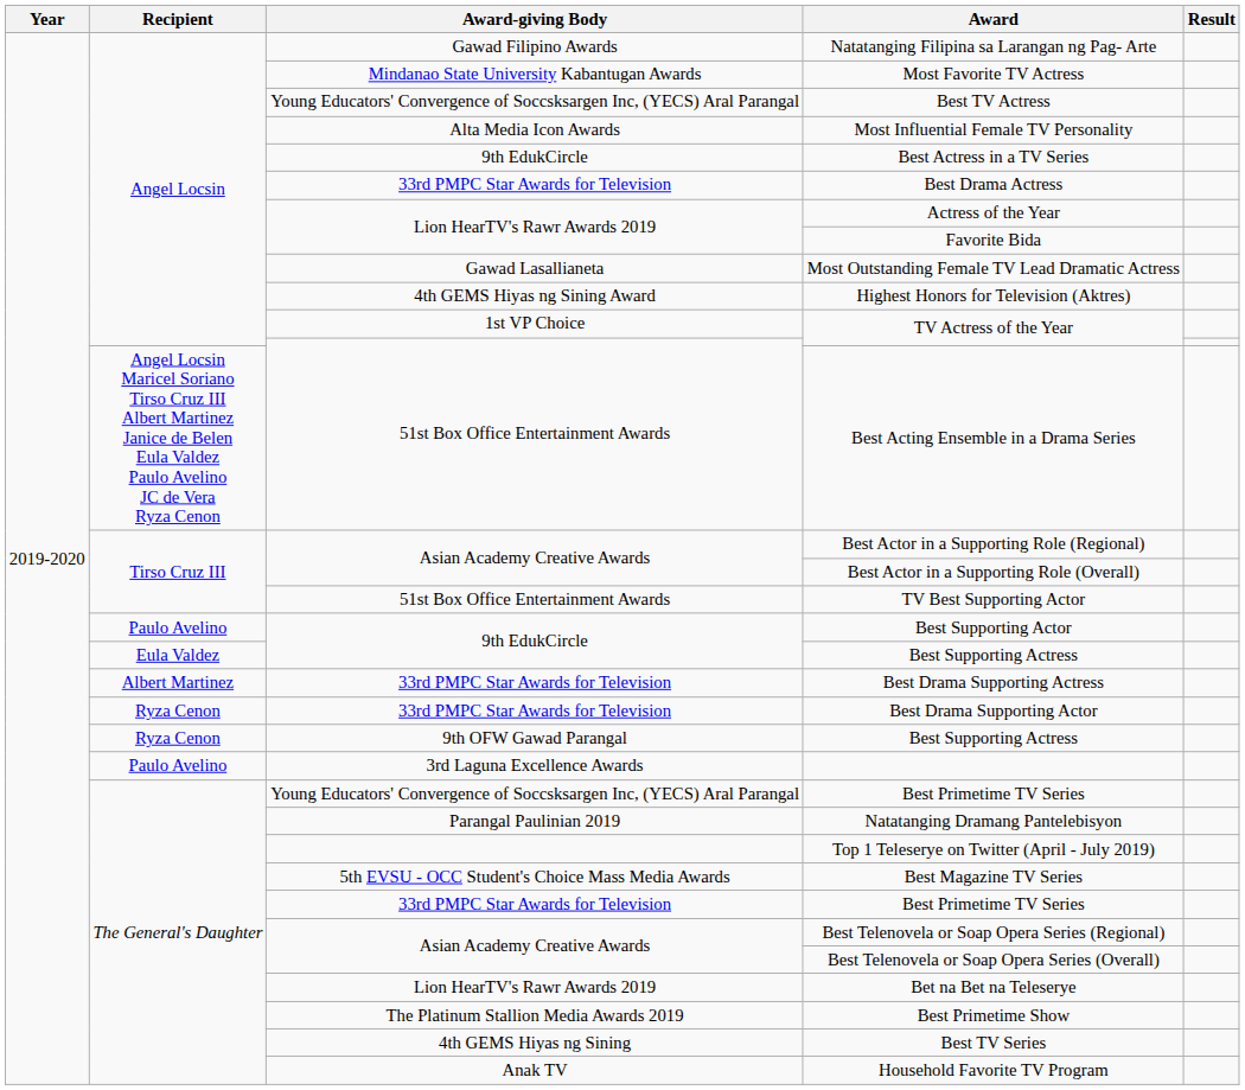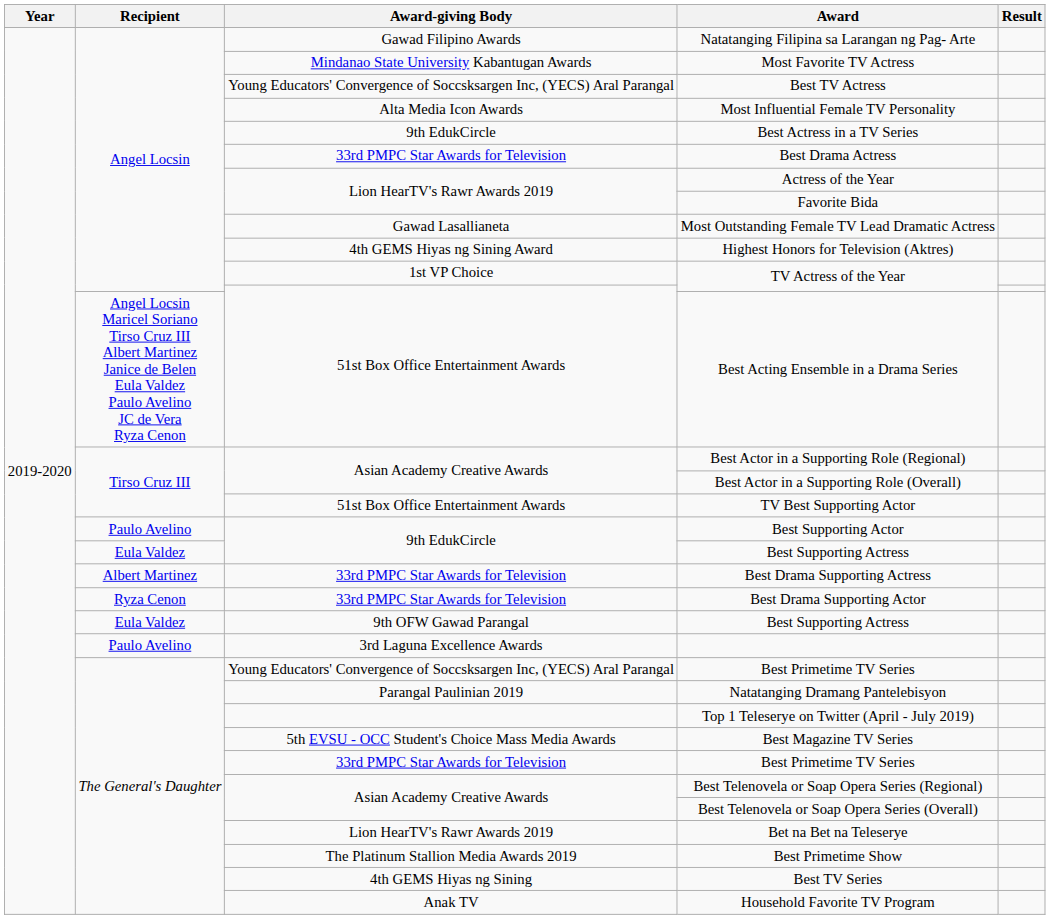9th OFW Gawad Parangal / Best Supporting Actress | Recipient: Ryza Cenon -> Eula Valdez
